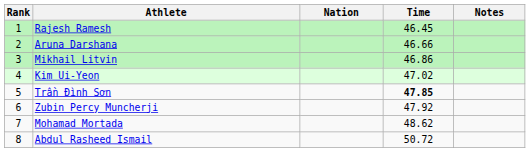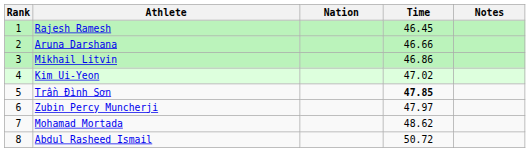Zubin Percy Muncherji | Time: 47.92 -> 47.97
